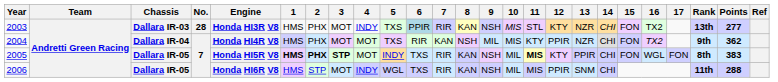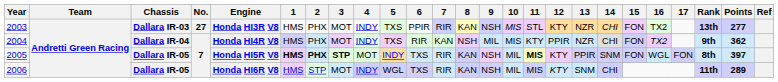2003 | No.: 28 -> 27
2003 | 6: lightblue background -> no background
2004 | 4: MOT -> INDY
2005 | 14: CHI -> SNM
2005 | Points: 383 -> 397
2006 | 12: PPIR -> KTY
2006 | Points: 288 -> 289
